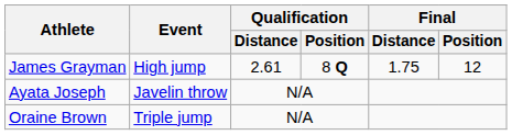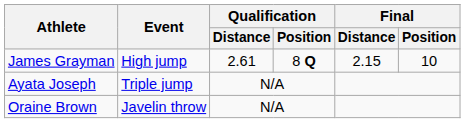James Grayman | Final / Distance: 1.75 -> 2.15
James Grayman | Final / Position: 12 -> 10
Ayata Joseph | Event: Javelin throw -> Triple jump
Oraine Brown | Event: Triple jump -> Javelin throw
